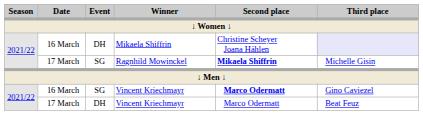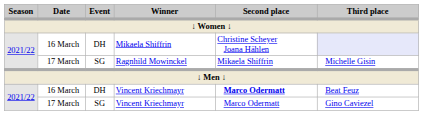Ragnhild Mowinckel | Second place: bold -> normal
16 March / Vincent Kriechmayr | Event: SG -> DH
16 March / Vincent Kriechmayr | Third place: Gino Caviezel -> Beat Feuz
17 March / Vincent Kriechmayr | Event: DH -> SG
17 March / Vincent Kriechmayr | Third place: Beat Feuz -> Gino Caviezel
